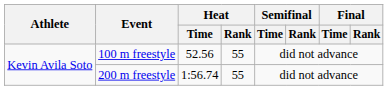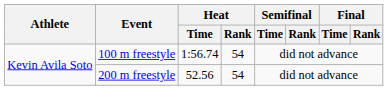100 m freestyle | Heat / Time: 52.56 -> 1:56.74
100 m freestyle | Heat / Rank: 55 -> 54
200 m freestyle | Heat / Time: 1:56.74 -> 52.56
200 m freestyle | Heat / Rank: 55 -> 54
